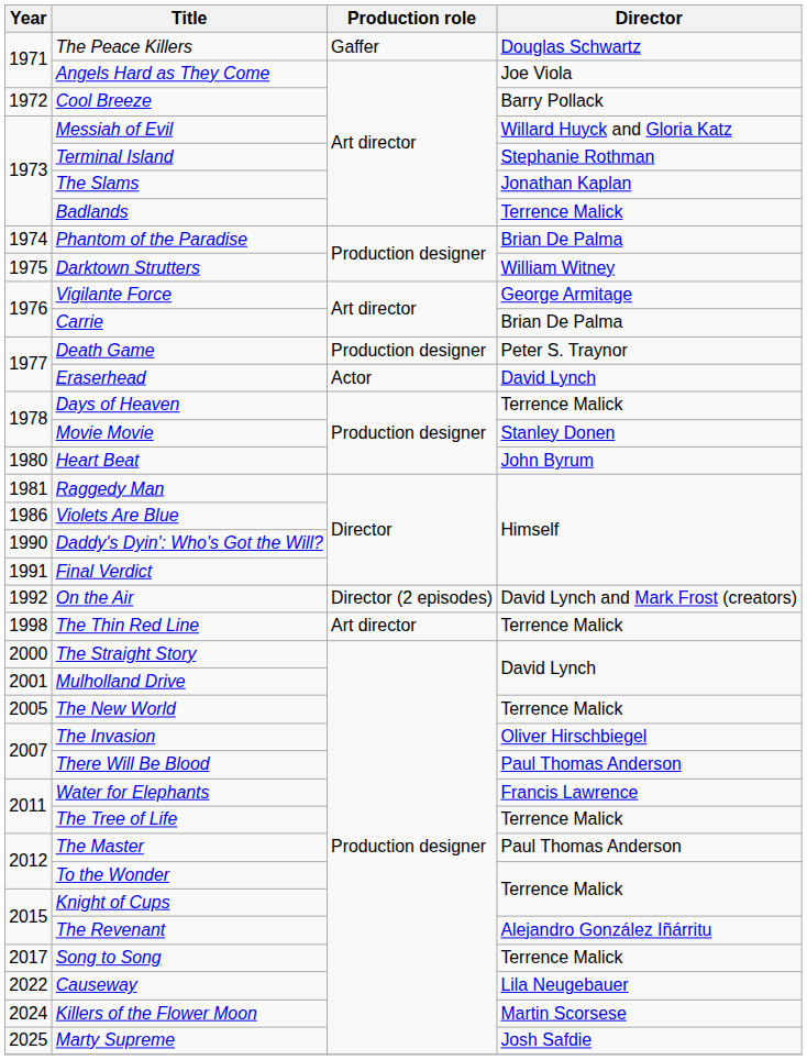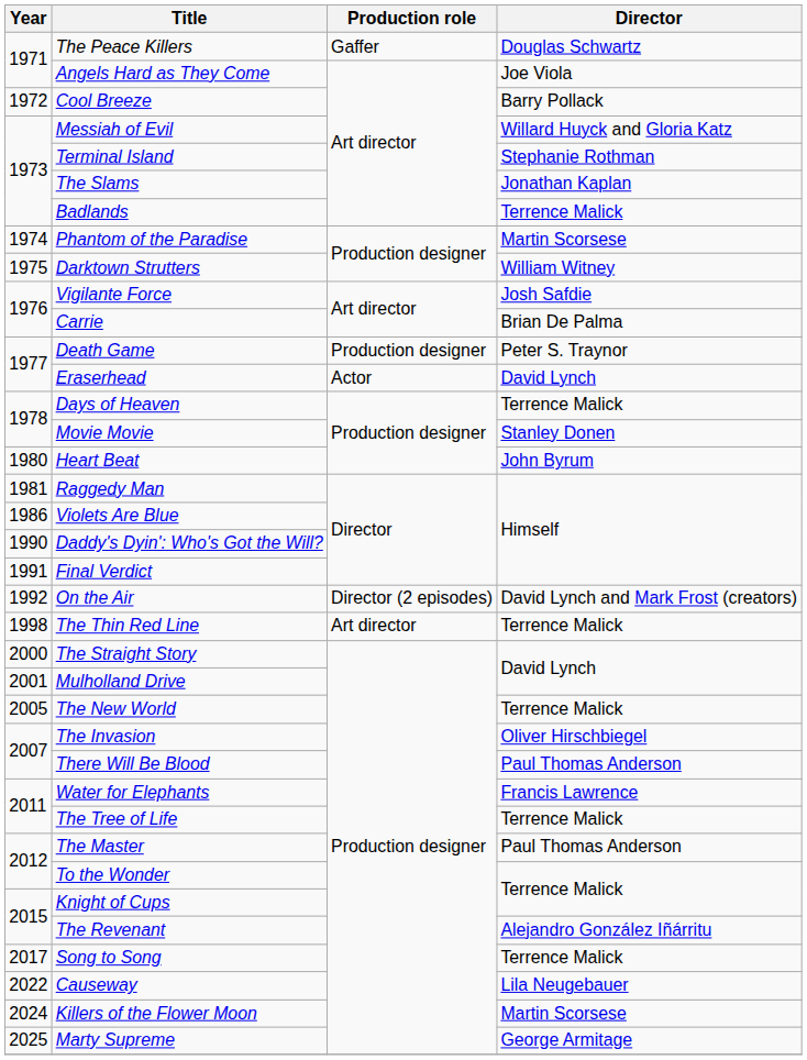Phantom of the Paradise | Director: Brian De Palma -> Martin Scorsese
Vigilante Force | Director: George Armitage -> Josh Safdie
Marty Supreme | Director: Josh Safdie -> George Armitage
